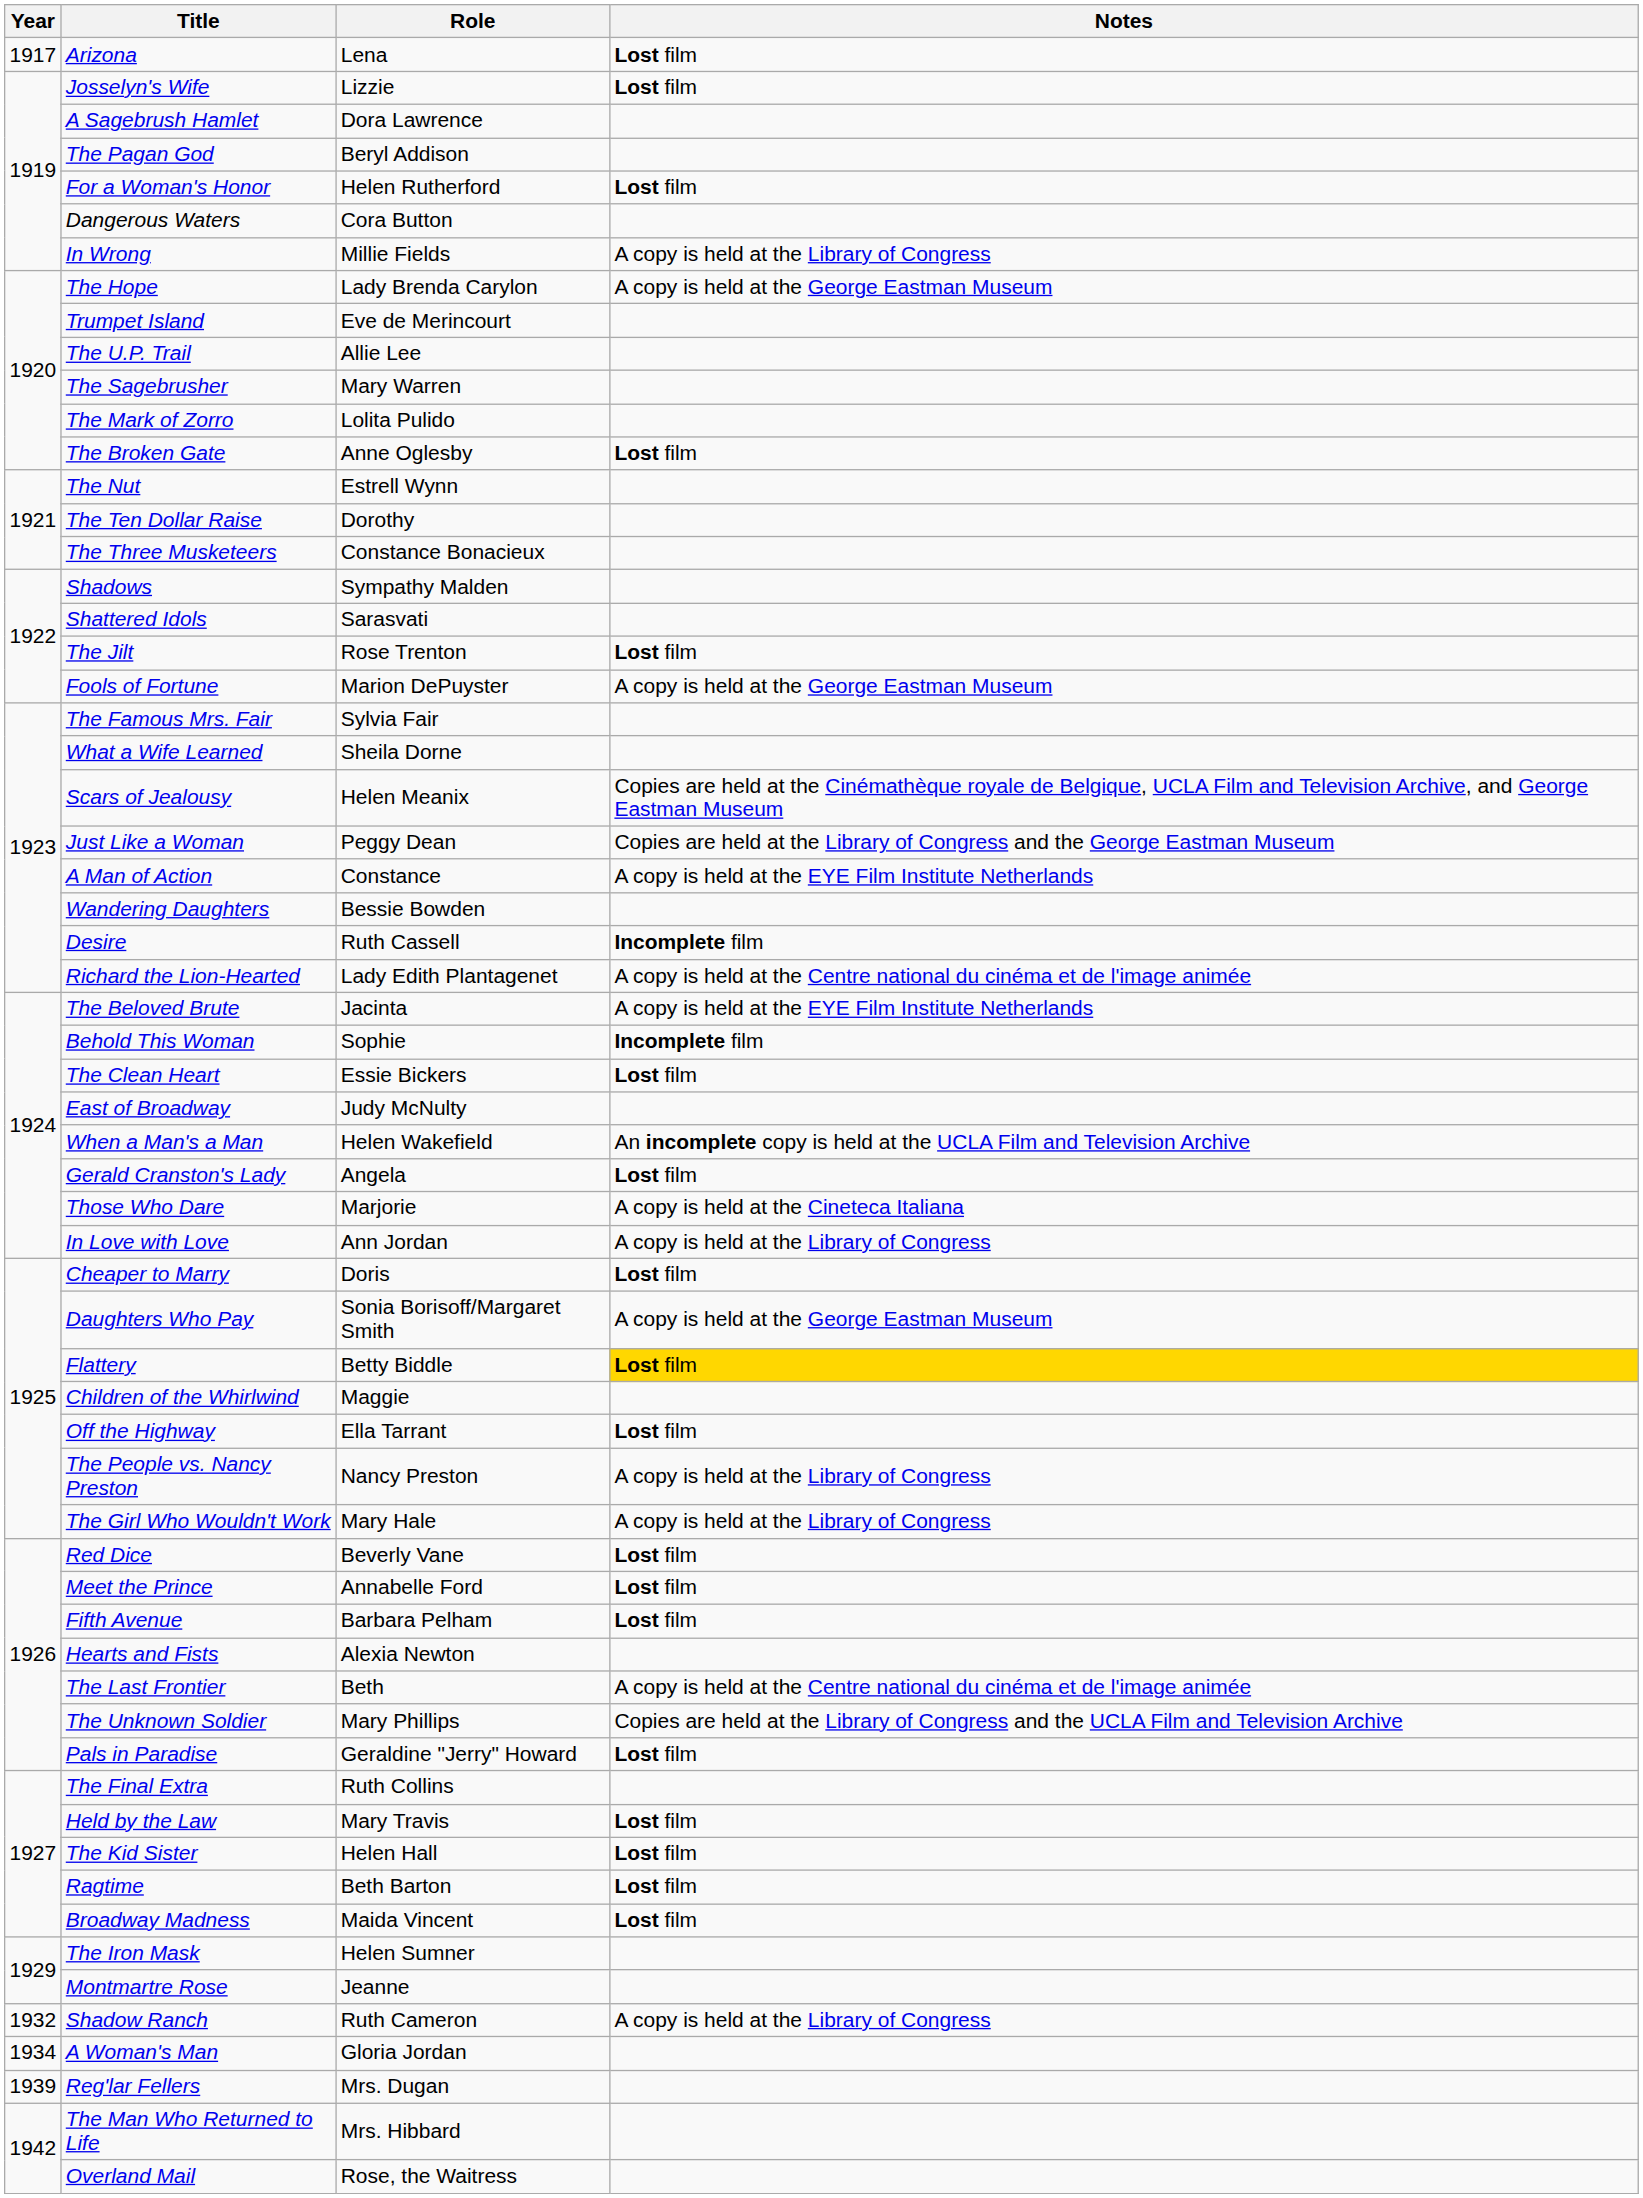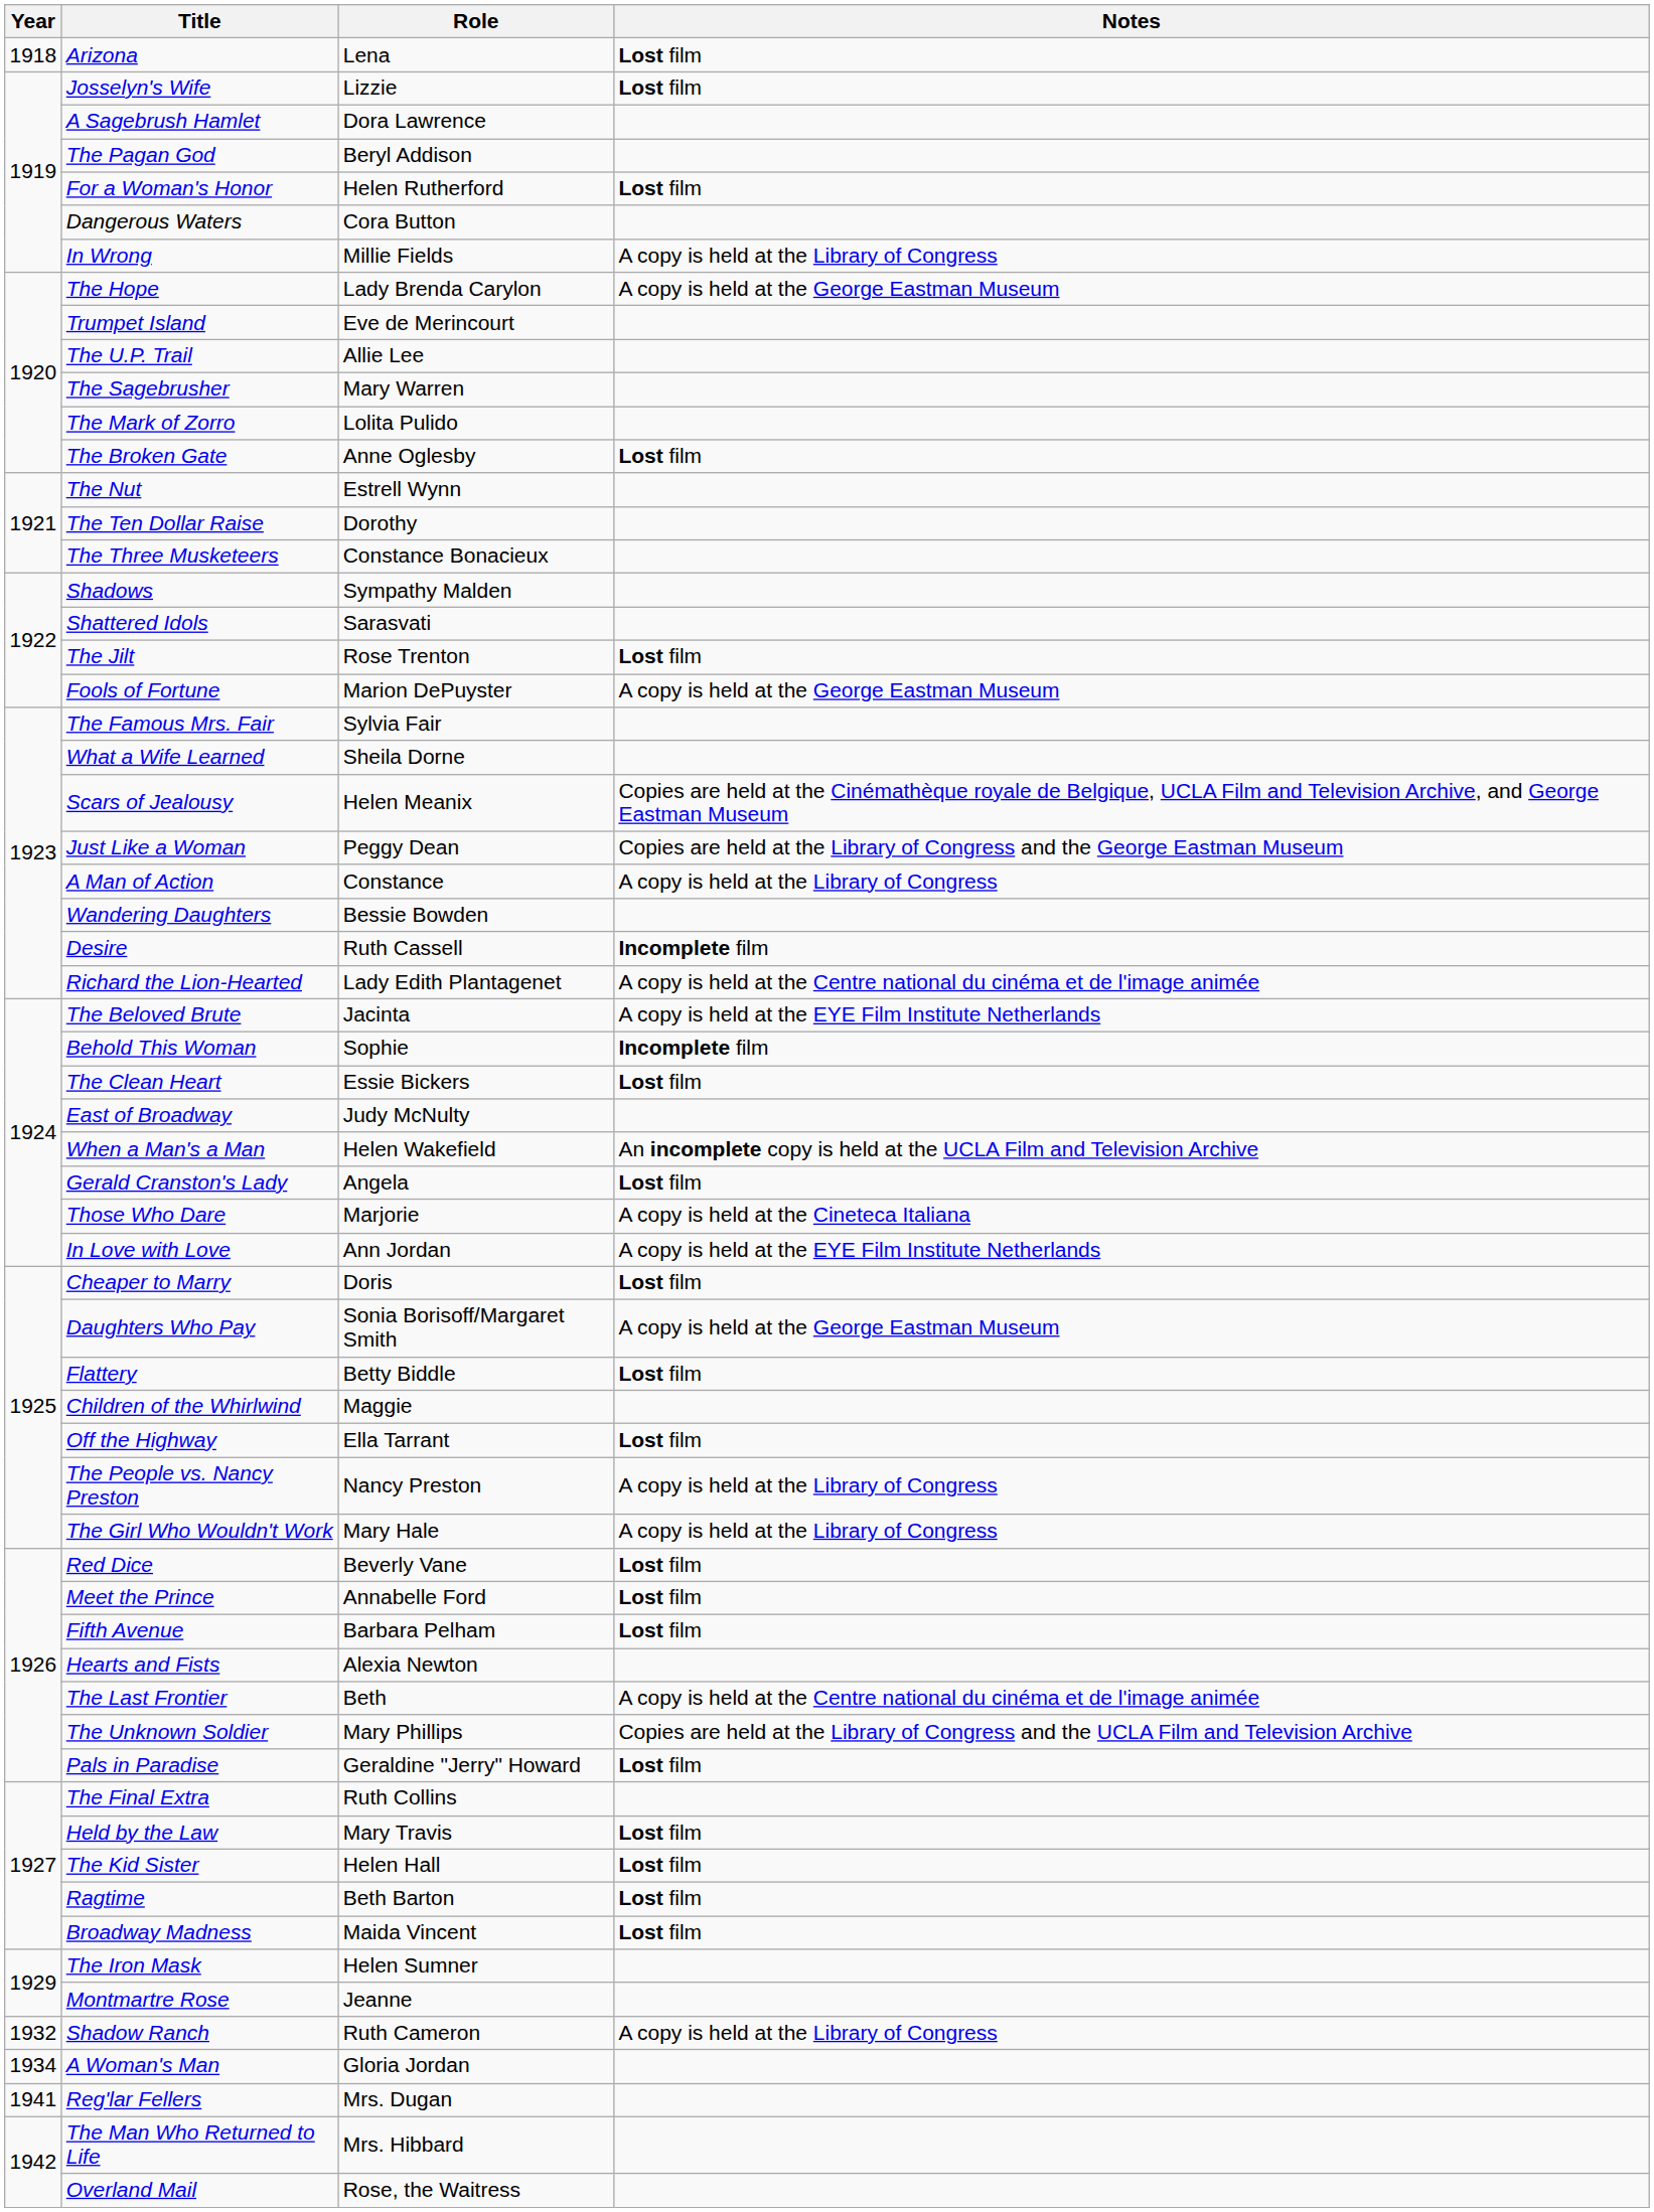Arizona | Year: 1917 -> 1918
A Man of Action | Notes: A copy is held at the EYE Film Institute Netherlands -> A copy is held at the Library of Congress
In Love with Love | Notes: A copy is held at the Library of Congress -> A copy is held at the EYE Film Institute Netherlands
Flattery | Notes: gold background -> no background
Reg'lar Fellers | Year: 1939 -> 1941
